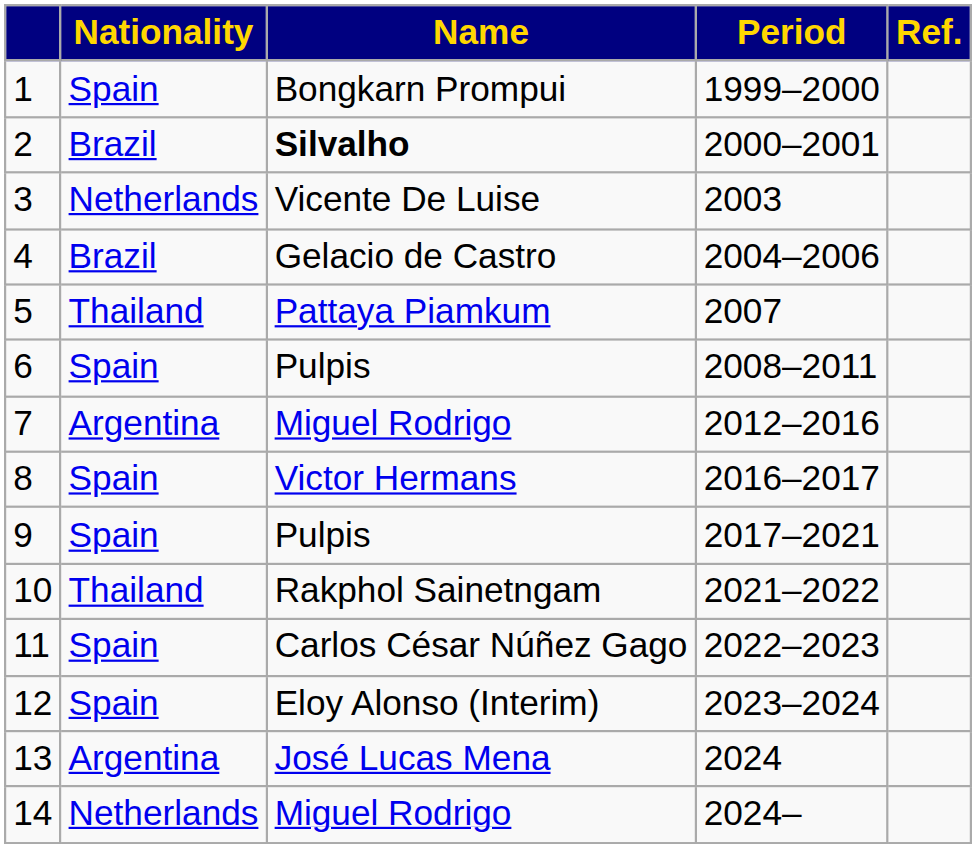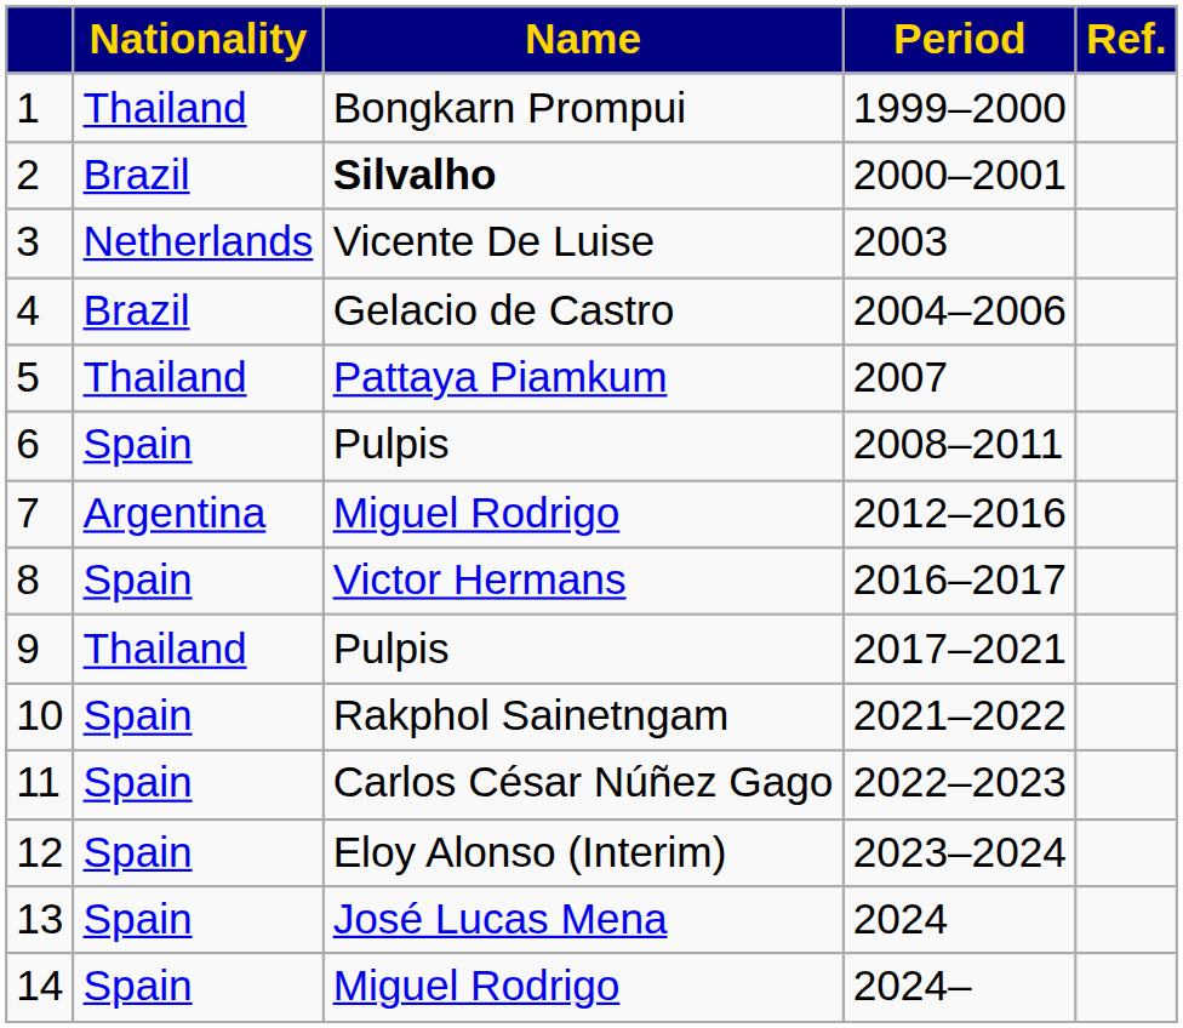1 | Nationality: Spain -> Thailand
9 | Nationality: Spain -> Thailand
10 | Nationality: Thailand -> Spain
13 | Nationality: Argentina -> Spain
14 | Nationality: Netherlands -> Spain
